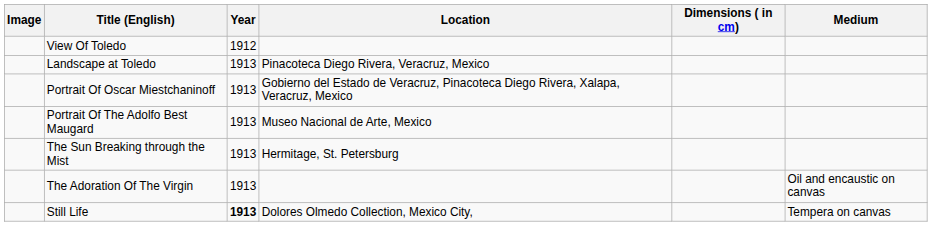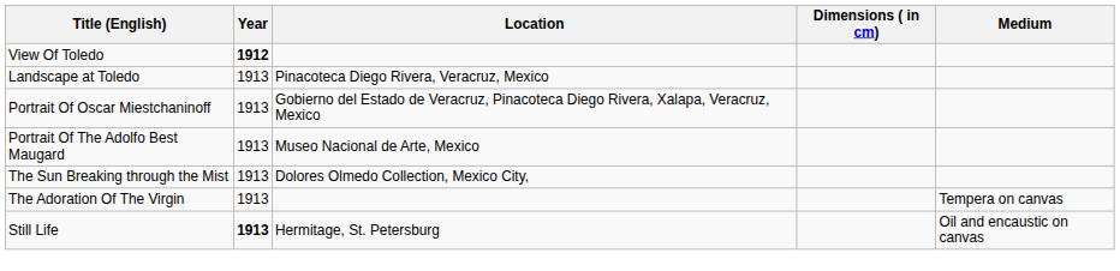- column: Image
View Of Toledo | Year: normal -> bold
The Sun Breaking through the Mist | Location: Hermitage, St. Petersburg -> Dolores Olmedo Collection, Mexico City,
The Adoration Of The Virgin | Medium: Oil and encaustic on canvas -> Tempera on canvas
Still Life | Location: Dolores Olmedo Collection, Mexico City, -> Hermitage, St. Petersburg
Still Life | Medium: Tempera on canvas -> Oil and encaustic on canvas
